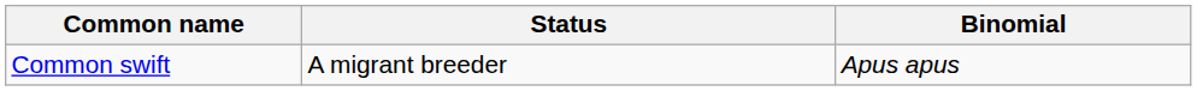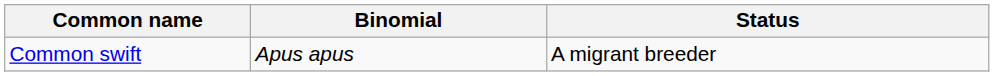columns swapped: Binomial <-> Status
